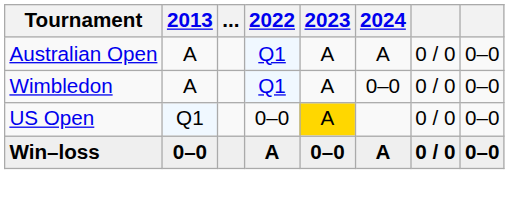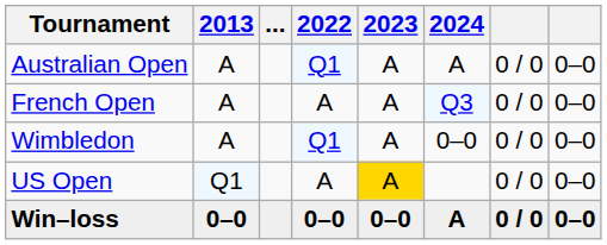+ row: French Open | A | A | A | Q3 | 0 / 0 | 0–0
US Open | 2022: 0–0 -> A
Win–loss | 2022: A -> 0–0
